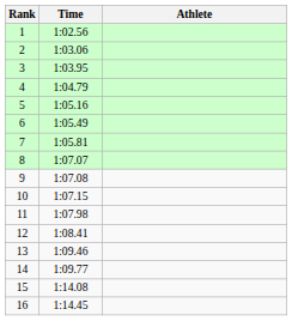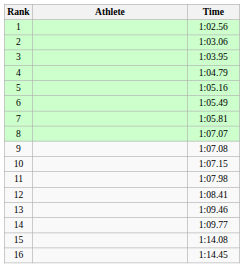columns swapped: Athlete <-> Time
